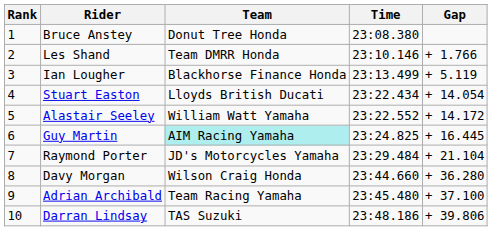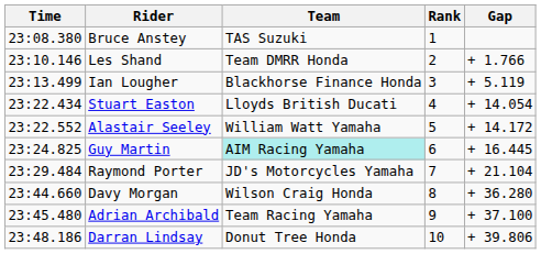columns swapped: Rank <-> Time
Bruce Anstey | Team: Donut Tree Honda -> TAS Suzuki
Darran Lindsay | Team: TAS Suzuki -> Donut Tree Honda
